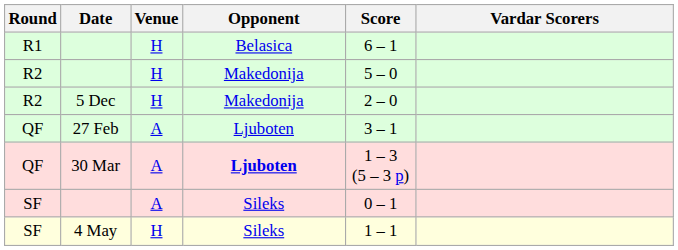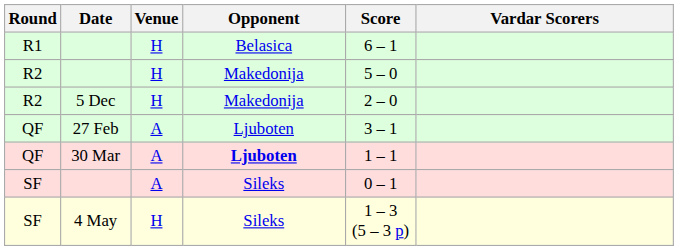30 Mar | Score: 1 – 3 (5 – 3 p) -> 1 – 1
4 May | Score: 1 – 1 -> 1 – 3 (5 – 3 p)
